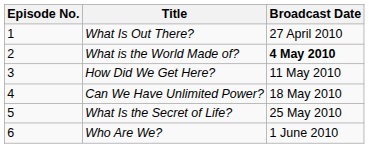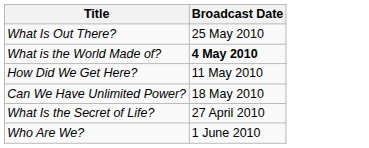- column: Episode No. | 1 | 2 | 3 | 4 | 5 | 6
What Is Out There? | Broadcast Date: 27 April 2010 -> 25 May 2010
What Is the Secret of Life? | Broadcast Date: 25 May 2010 -> 27 April 2010
